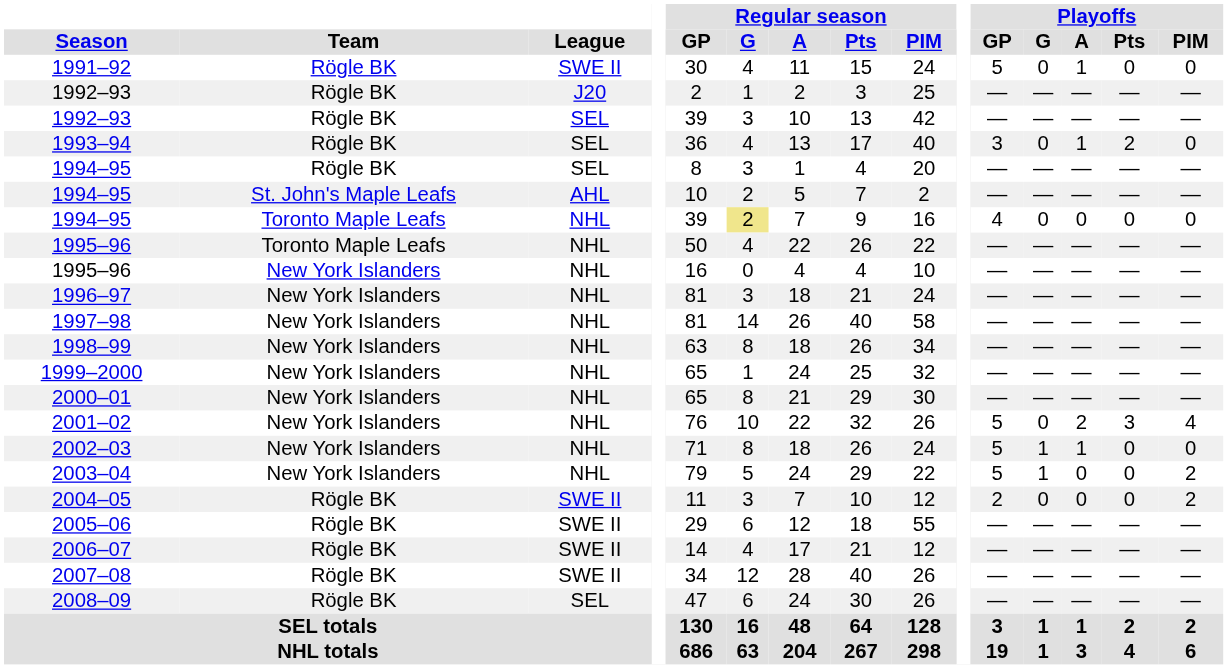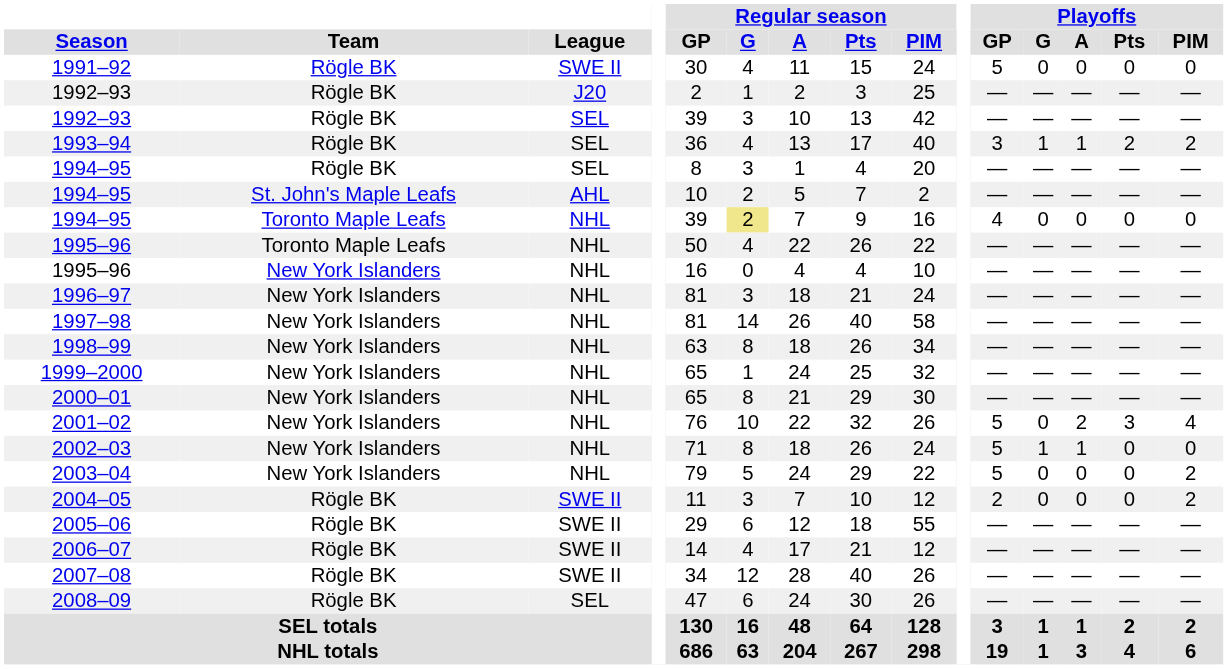1991–92 | Playoffs / A: 1 -> 0
1993–94 | Playoffs / G: 0 -> 1
1993–94 | Playoffs / PIM: 0 -> 2
2003–04 | Playoffs / G: 1 -> 0
